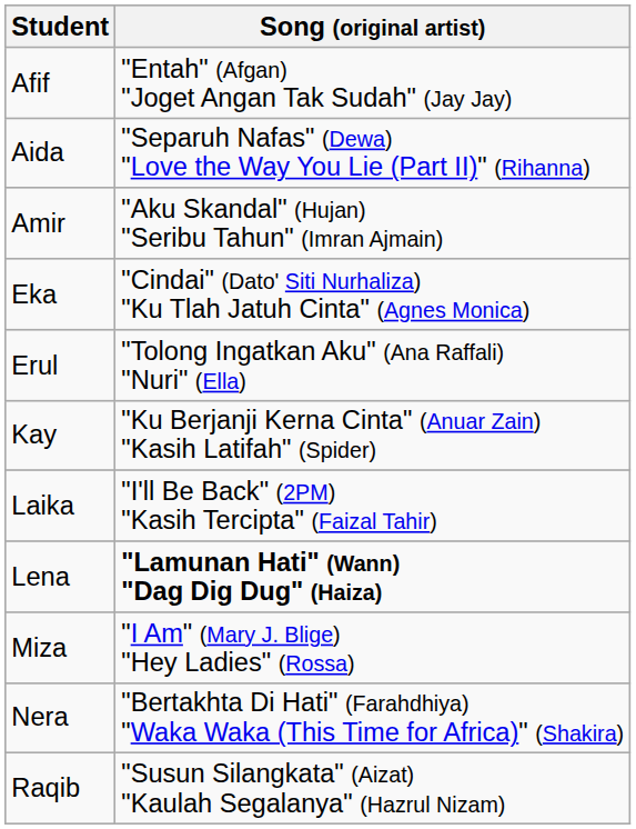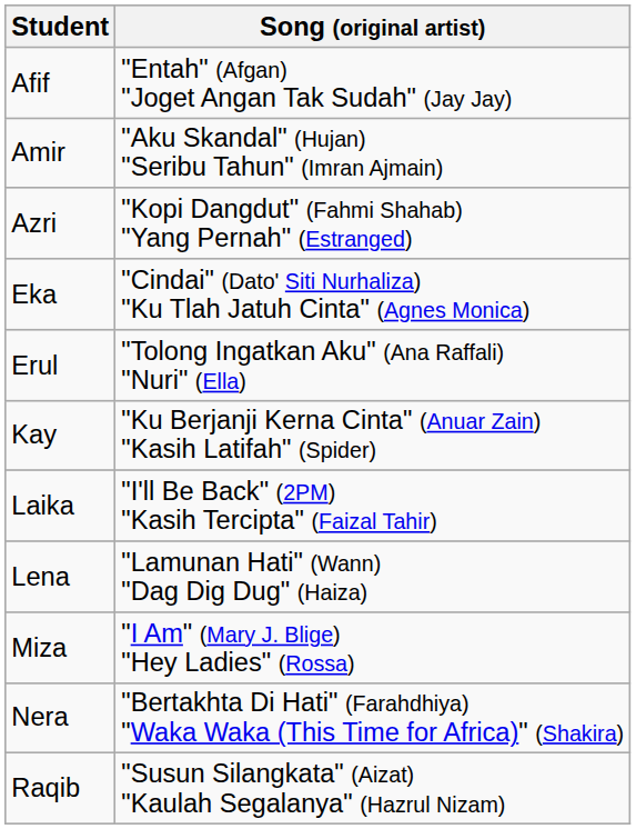- row: Aida | "Separuh Nafas" (Dewa) "Love the Way You Lie (Part II)" (Rihanna)
+ row: Azri | "Kopi Dangdut" (Fahmi Shahab) "Yang Pernah" (Estranged)
Lena | Song (original artist): bold -> normal
